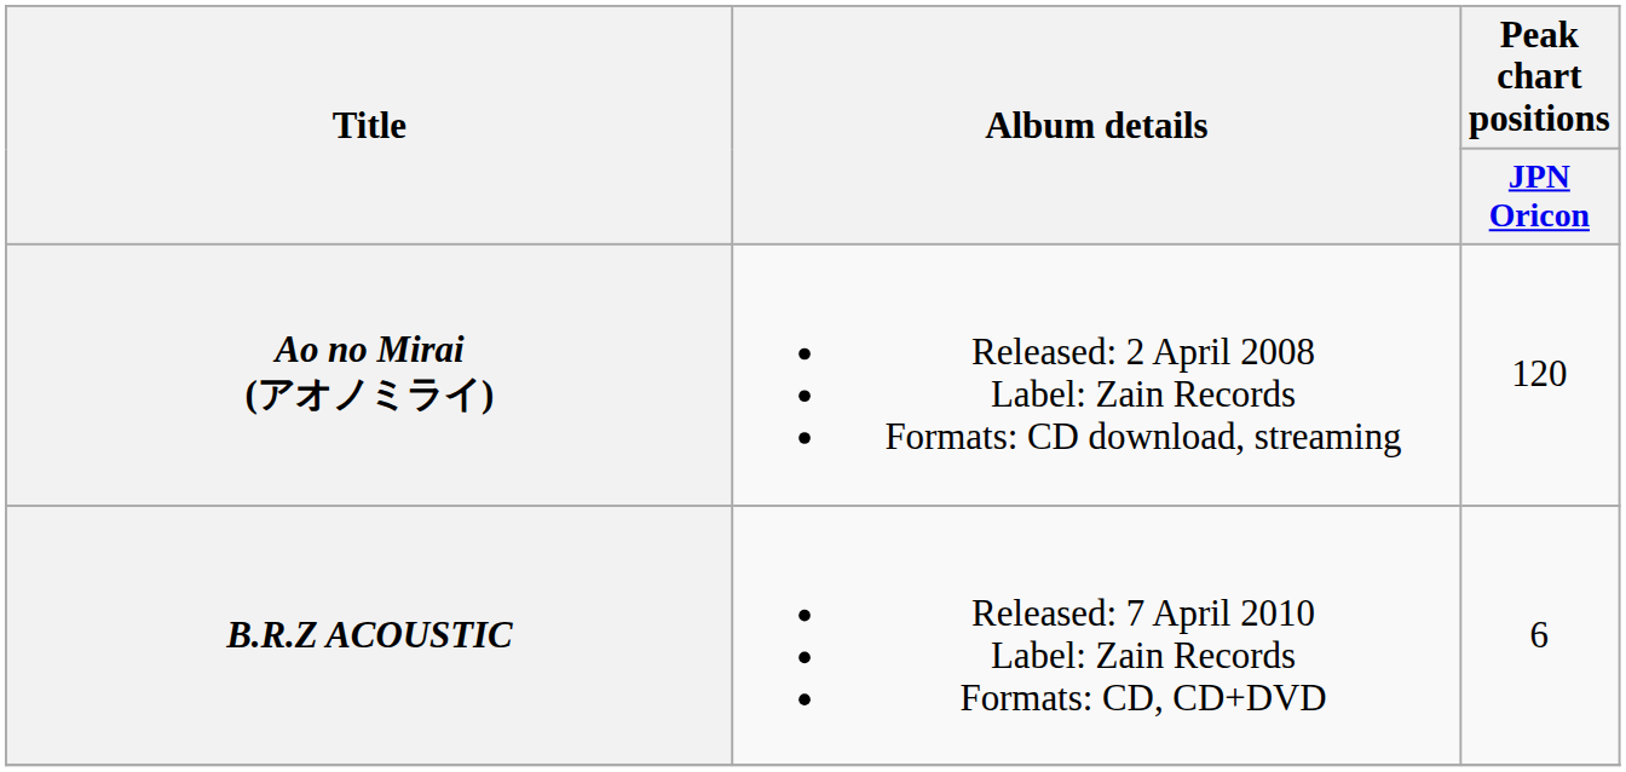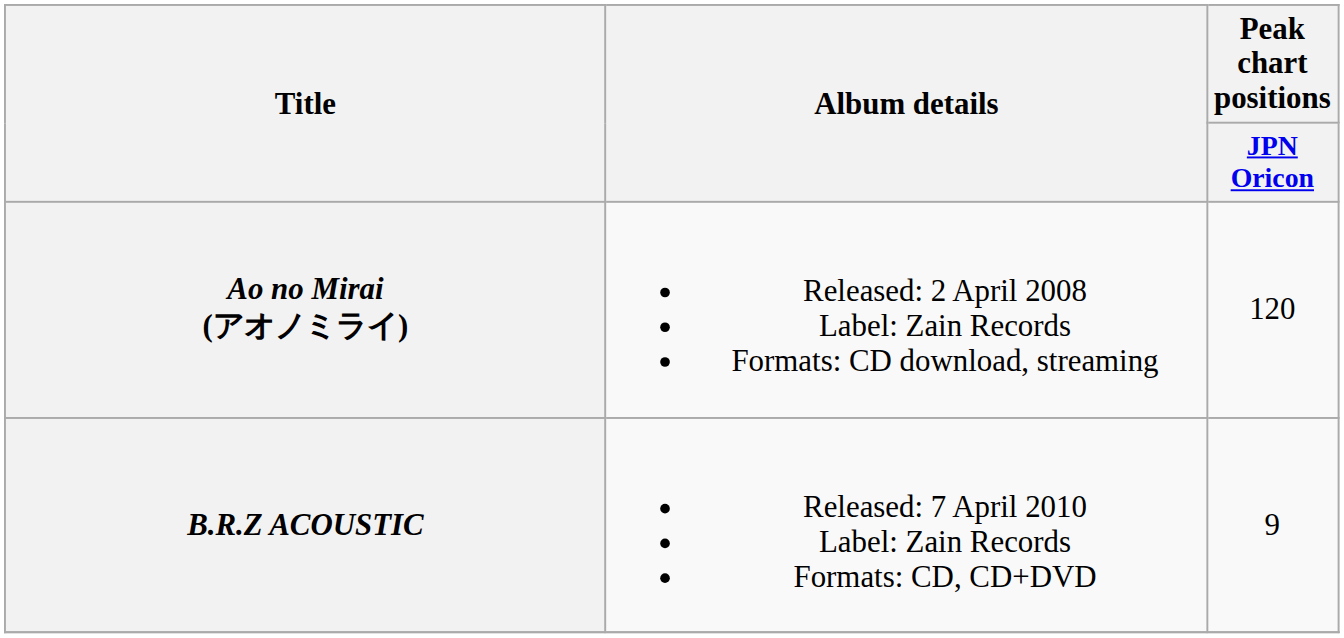B.R.Z ACOUSTIC | Peak chart positions / JPN Oricon: 6 -> 9
